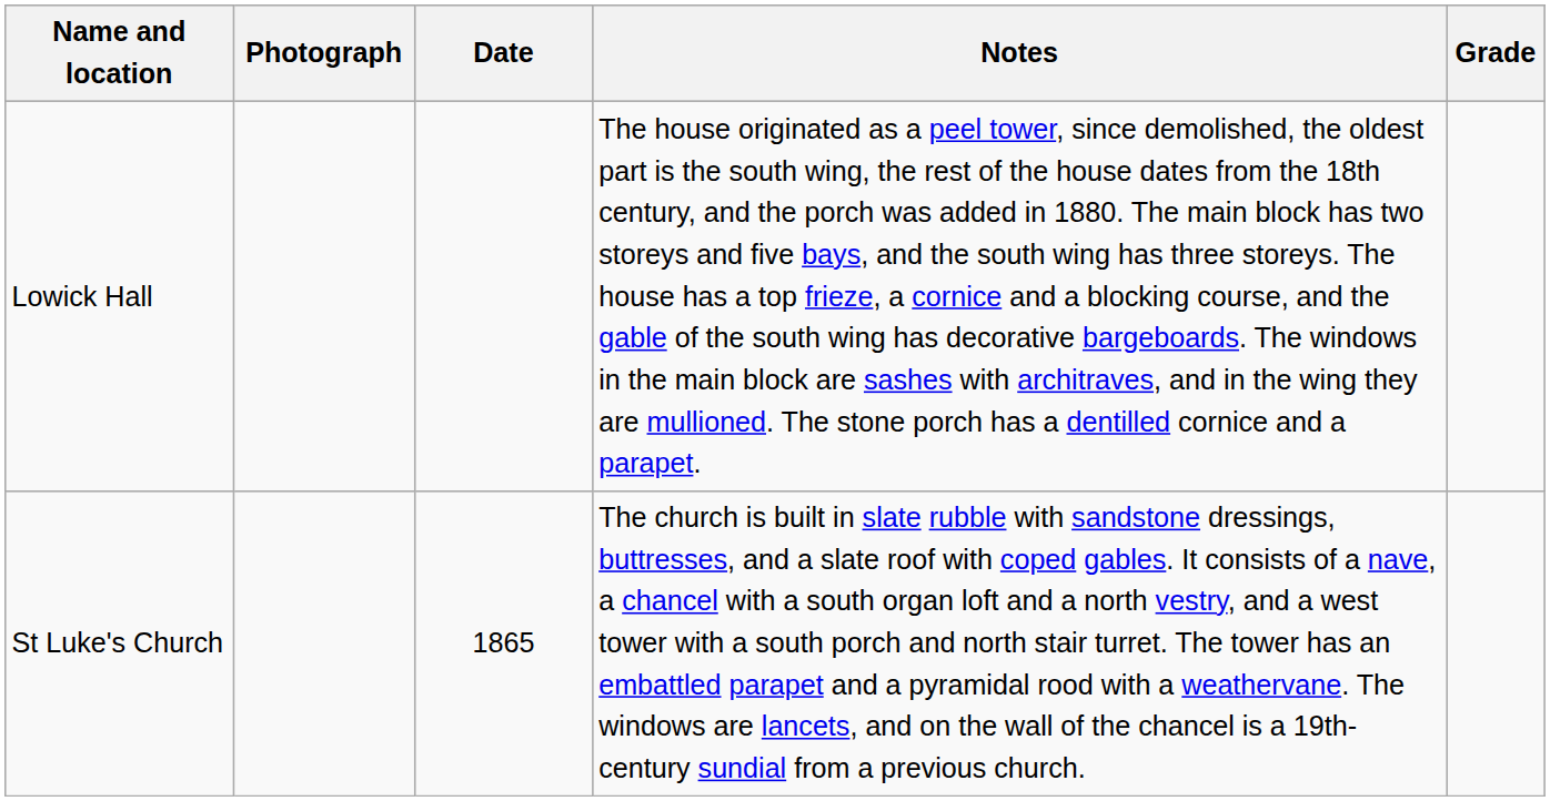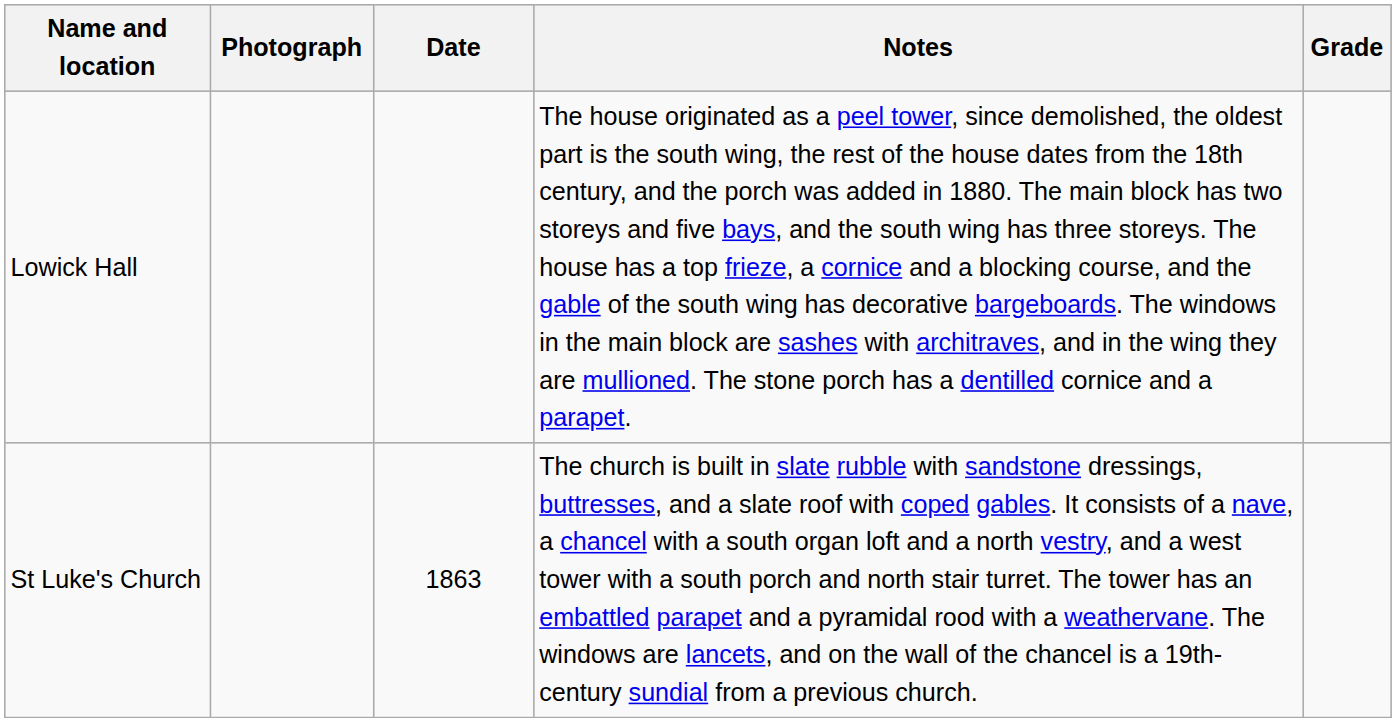St Luke's Church | Date: 1865 -> 1863
